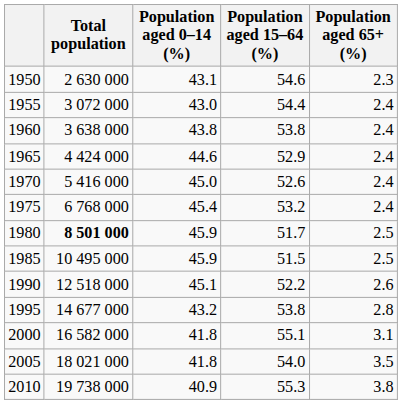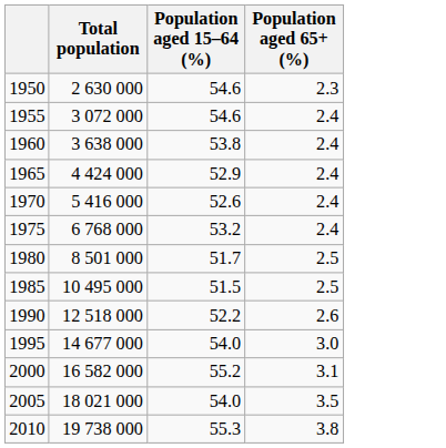- column: Population aged 0–14 (%) | 43.1 | 43.0 | 43.8 | 44.6 | 45.0 | 45.4 | 45.9 | 45.9 | 45.1 | 43.2 | 41.8 | 41.8 | 40.9
1955 | Population aged 15–64 (%): 54.4 -> 54.6
1980 | Total population: bold -> normal
1995 | Population aged 15–64 (%): 53.8 -> 54.0
1995 | Population aged 65+ (%): 2.8 -> 3.0
2000 | Population aged 15–64 (%): 55.1 -> 55.2
